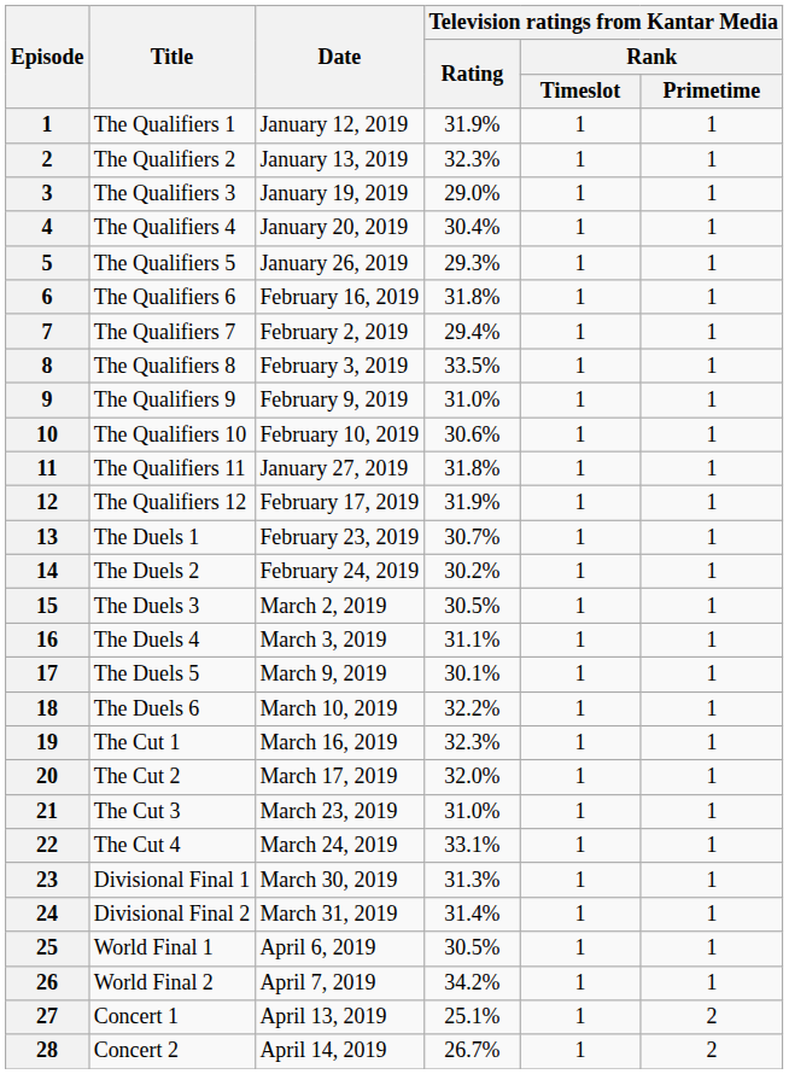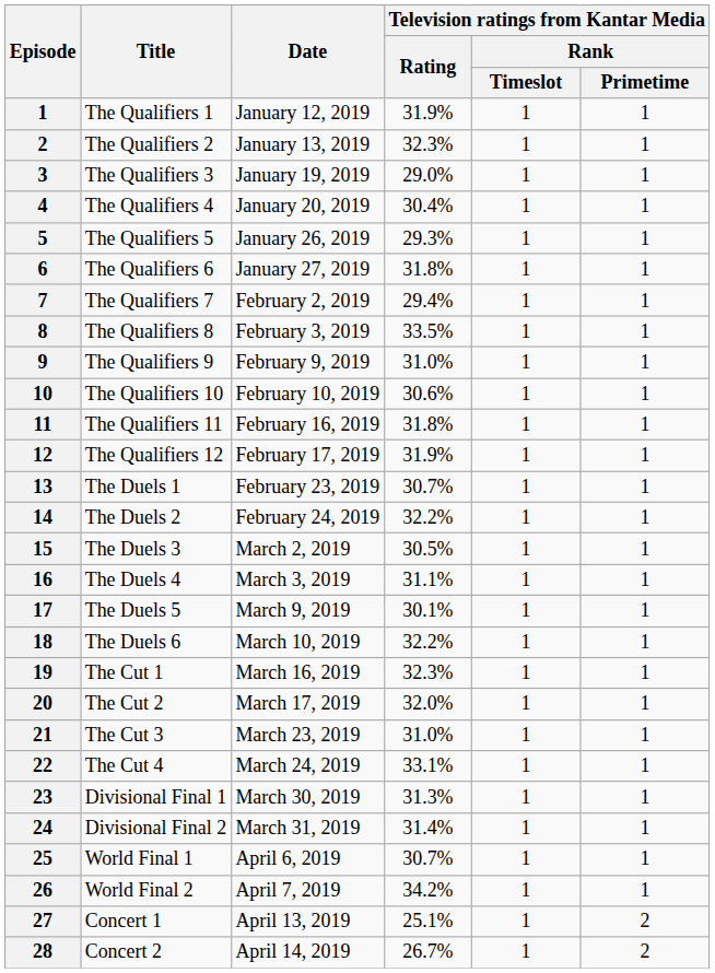The Qualifiers 6 | Date: February 16, 2019 -> January 27, 2019
The Qualifiers 11 | Date: January 27, 2019 -> February 16, 2019
The Duels 2 | Television ratings from Kantar Media / Rating: 30.2% -> 32.2%
World Final 1 | Television ratings from Kantar Media / Rating: 30.5% -> 30.7%
